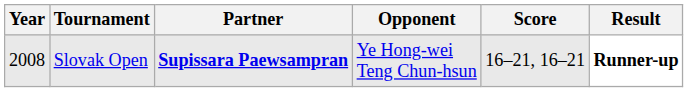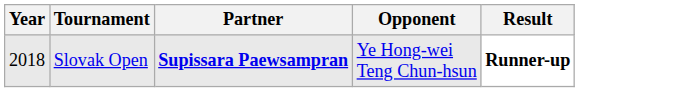- column: Score | 16–21, 16–21
Slovak Open | Year: 2008 -> 2018
